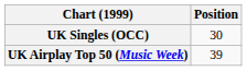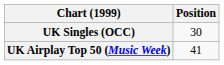UK Airplay Top 50 (Music Week) | Position: 39 -> 41
